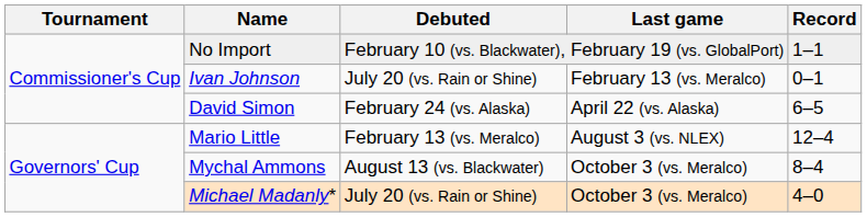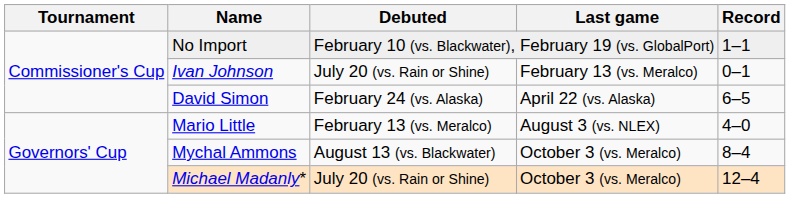Mario Little | Record: 12–4 -> 4–0
Michael Madanly* | Record: 4–0 -> 12–4
